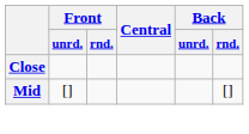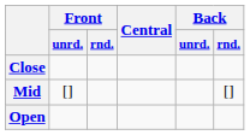+ row: Open
